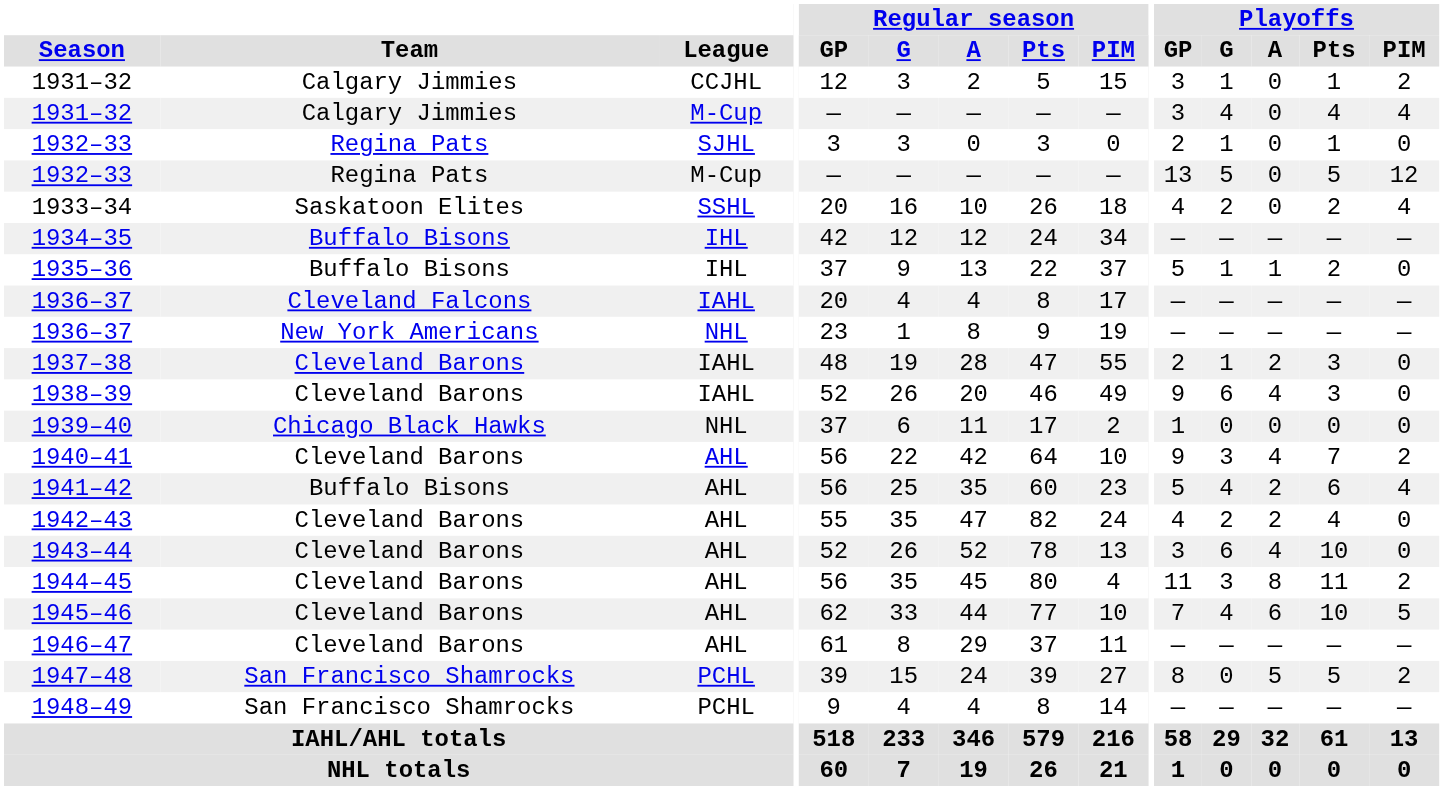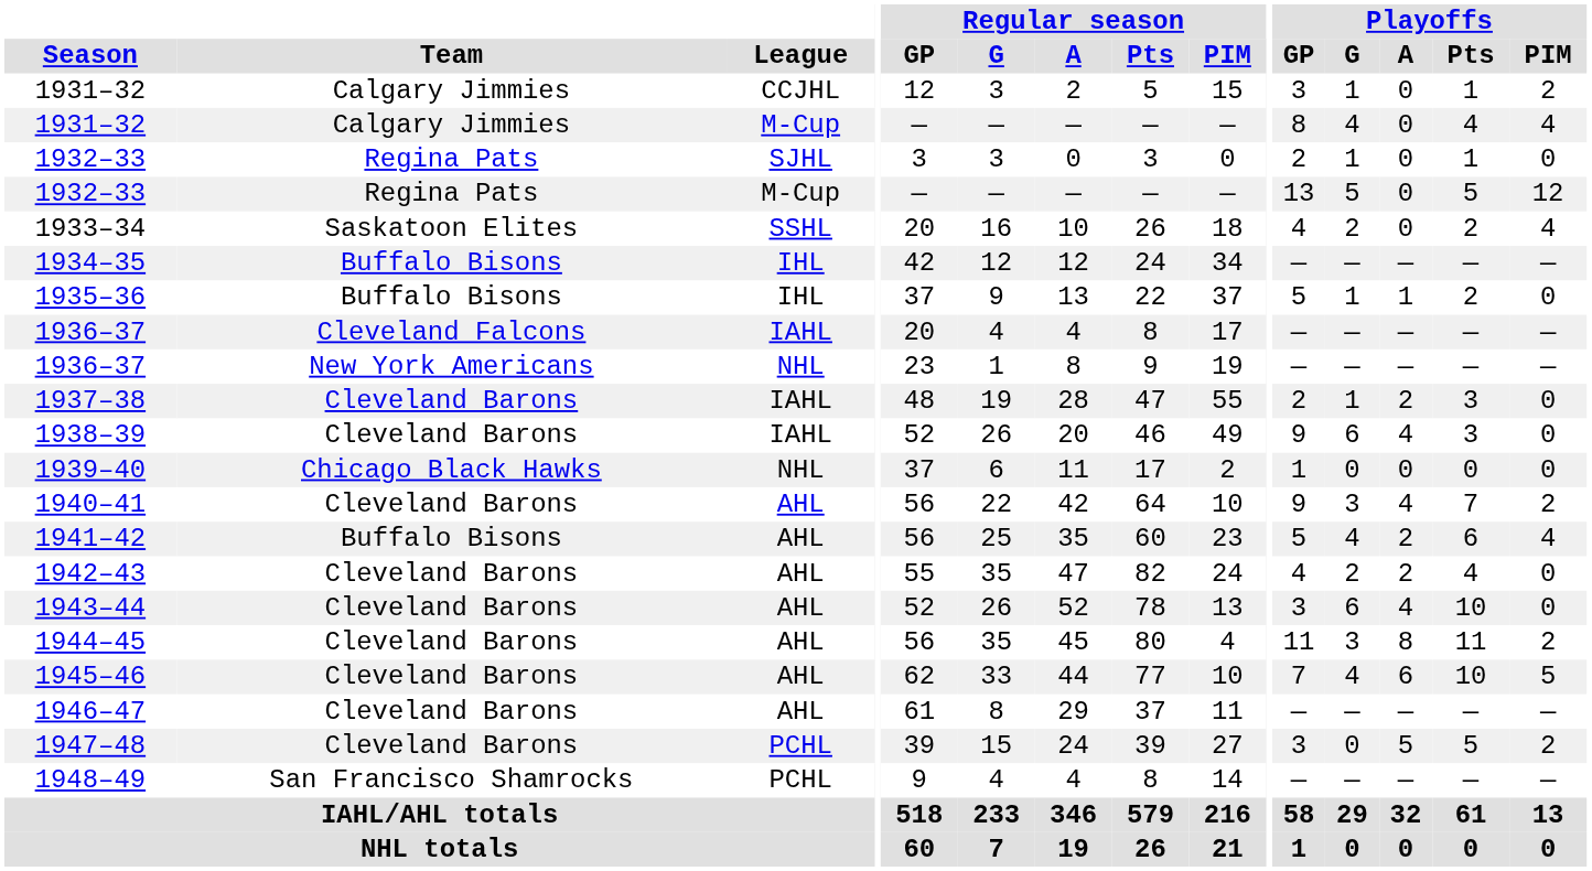1931–32 / M-Cup | Playoffs / GP: 3 -> 8
1947–48 | Team: San Francisco Shamrocks -> Cleveland Barons
1947–48 | Playoffs / GP: 8 -> 3
